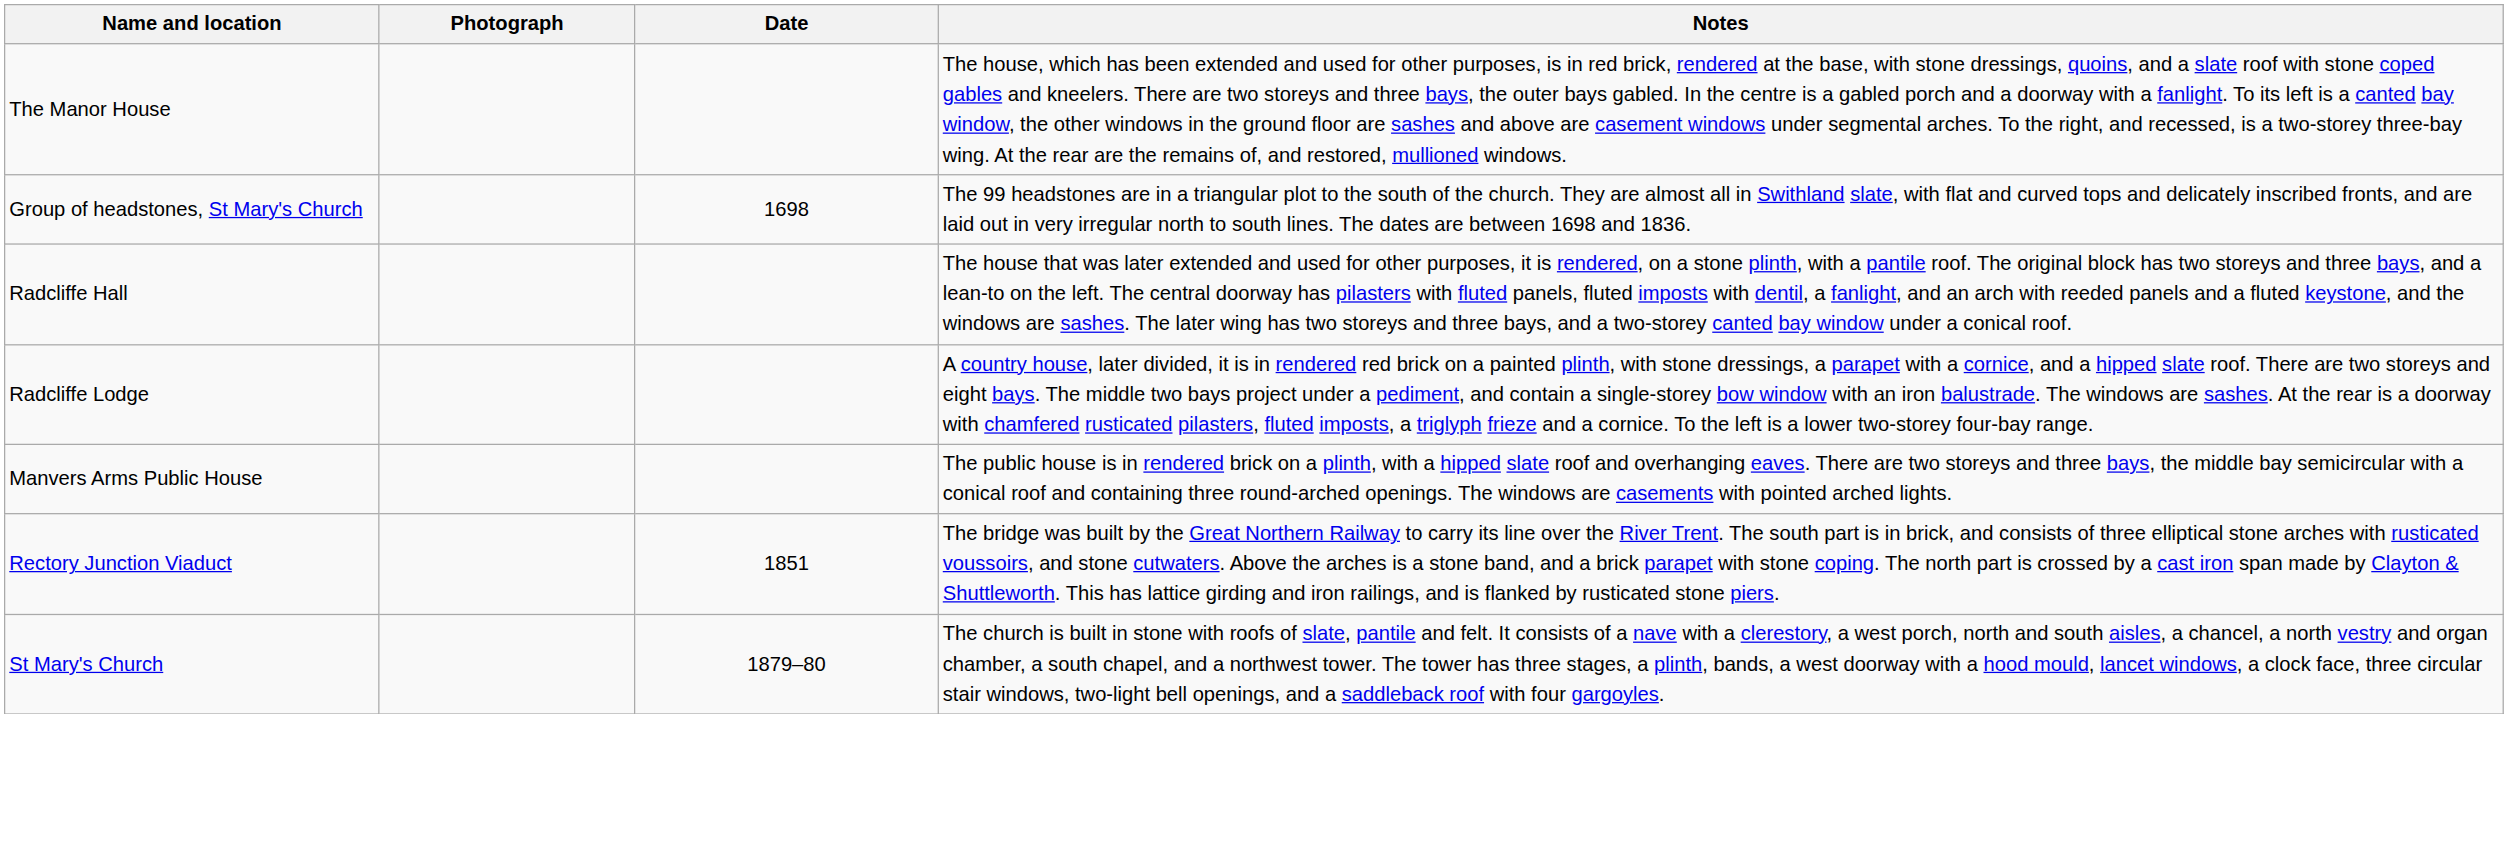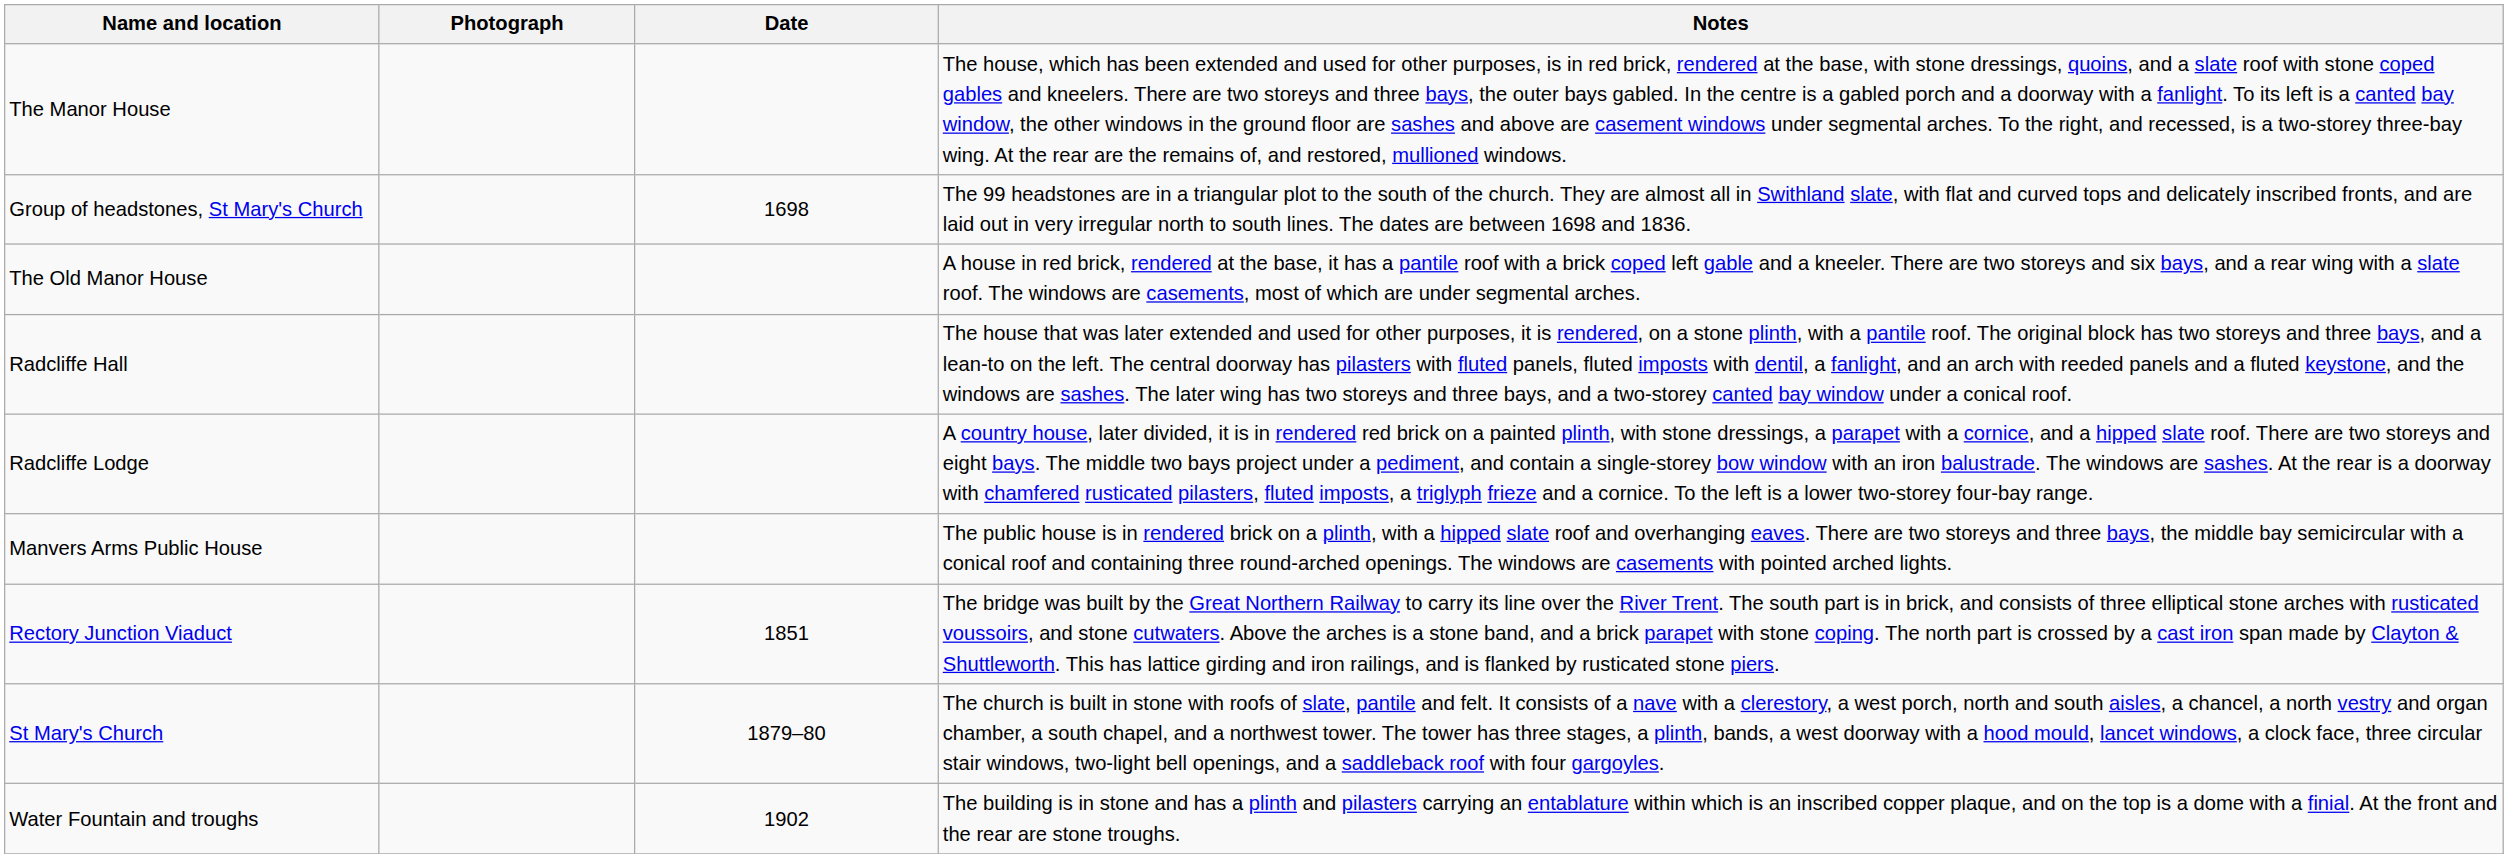+ row: The Old Manor House | A house in red brick, rendered at the base, it has a pantile roof with a brick coped left gable and a kneeler. There are two storeys and six bays, and a rear wing with a slate roof. The windows are casements, most of which are under segmental arches.
+ row: Water Fountain and troughs | 1902 | The building is in stone and has a plinth and pilasters carrying an entablature within which is an inscribed copper plaque, and on the top is a dome with a finial. At the front and the rear are stone troughs.
